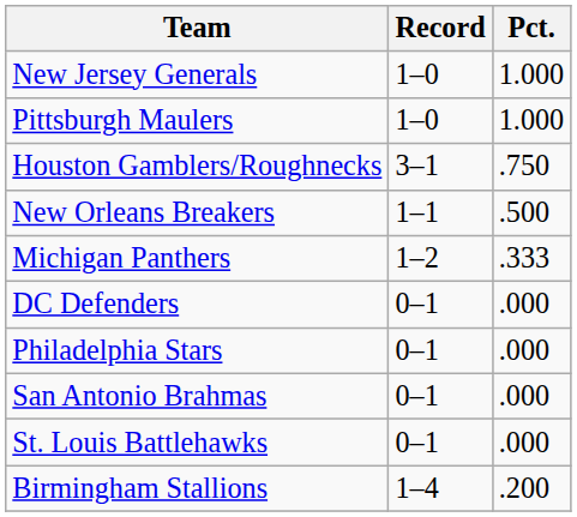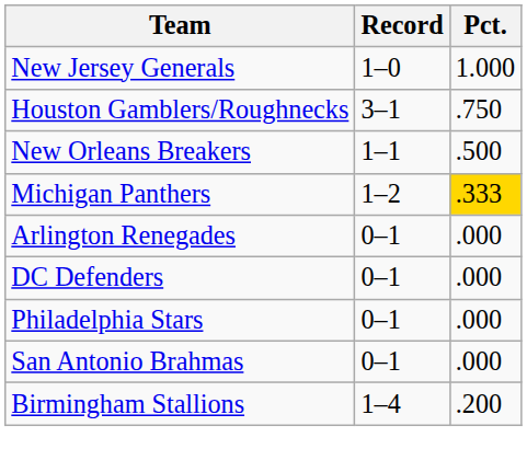- row: Pittsburgh Maulers | 1–0 | 1.000
Michigan Panthers | Pct.: no background -> gold background
+ row: Arlington Renegades | 0–1 | .000
- row: St. Louis Battlehawks | 0–1 | .000
